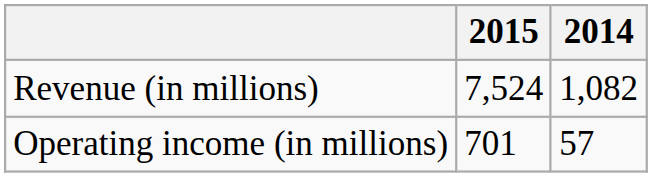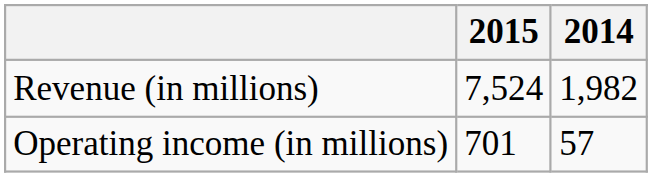Revenue (in millions) | 2014: 1,082 -> 1,982
